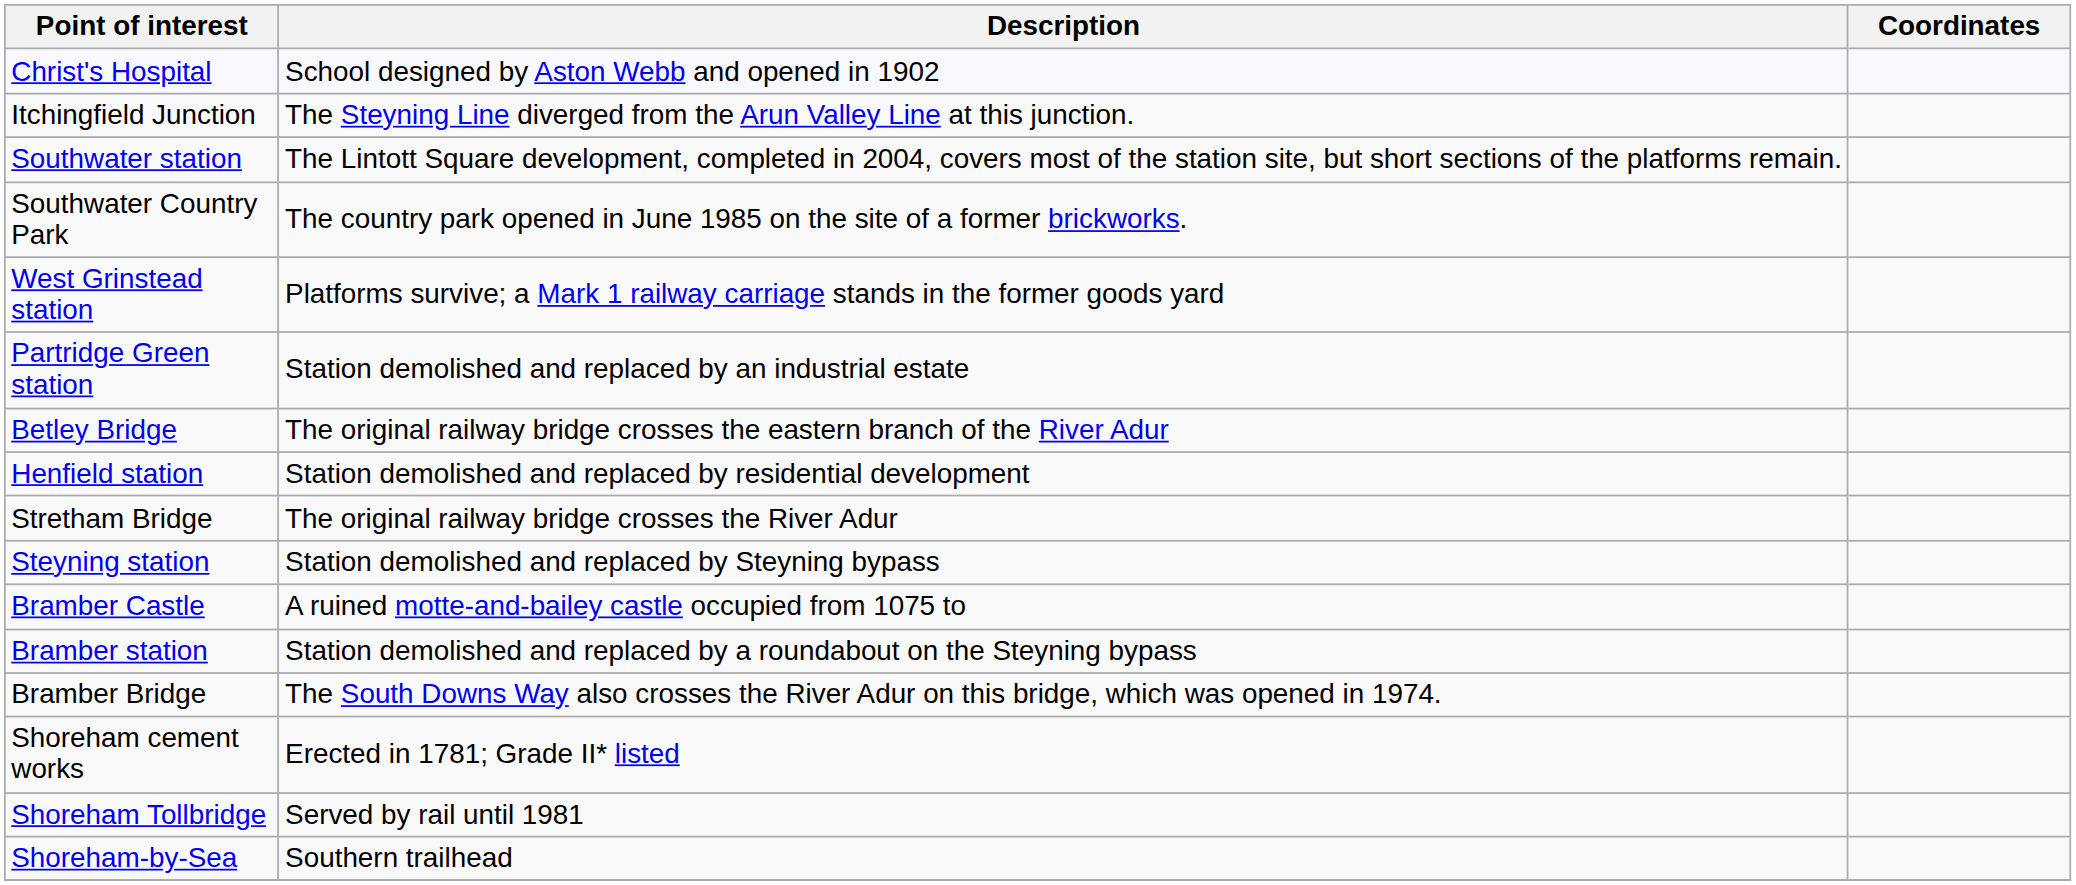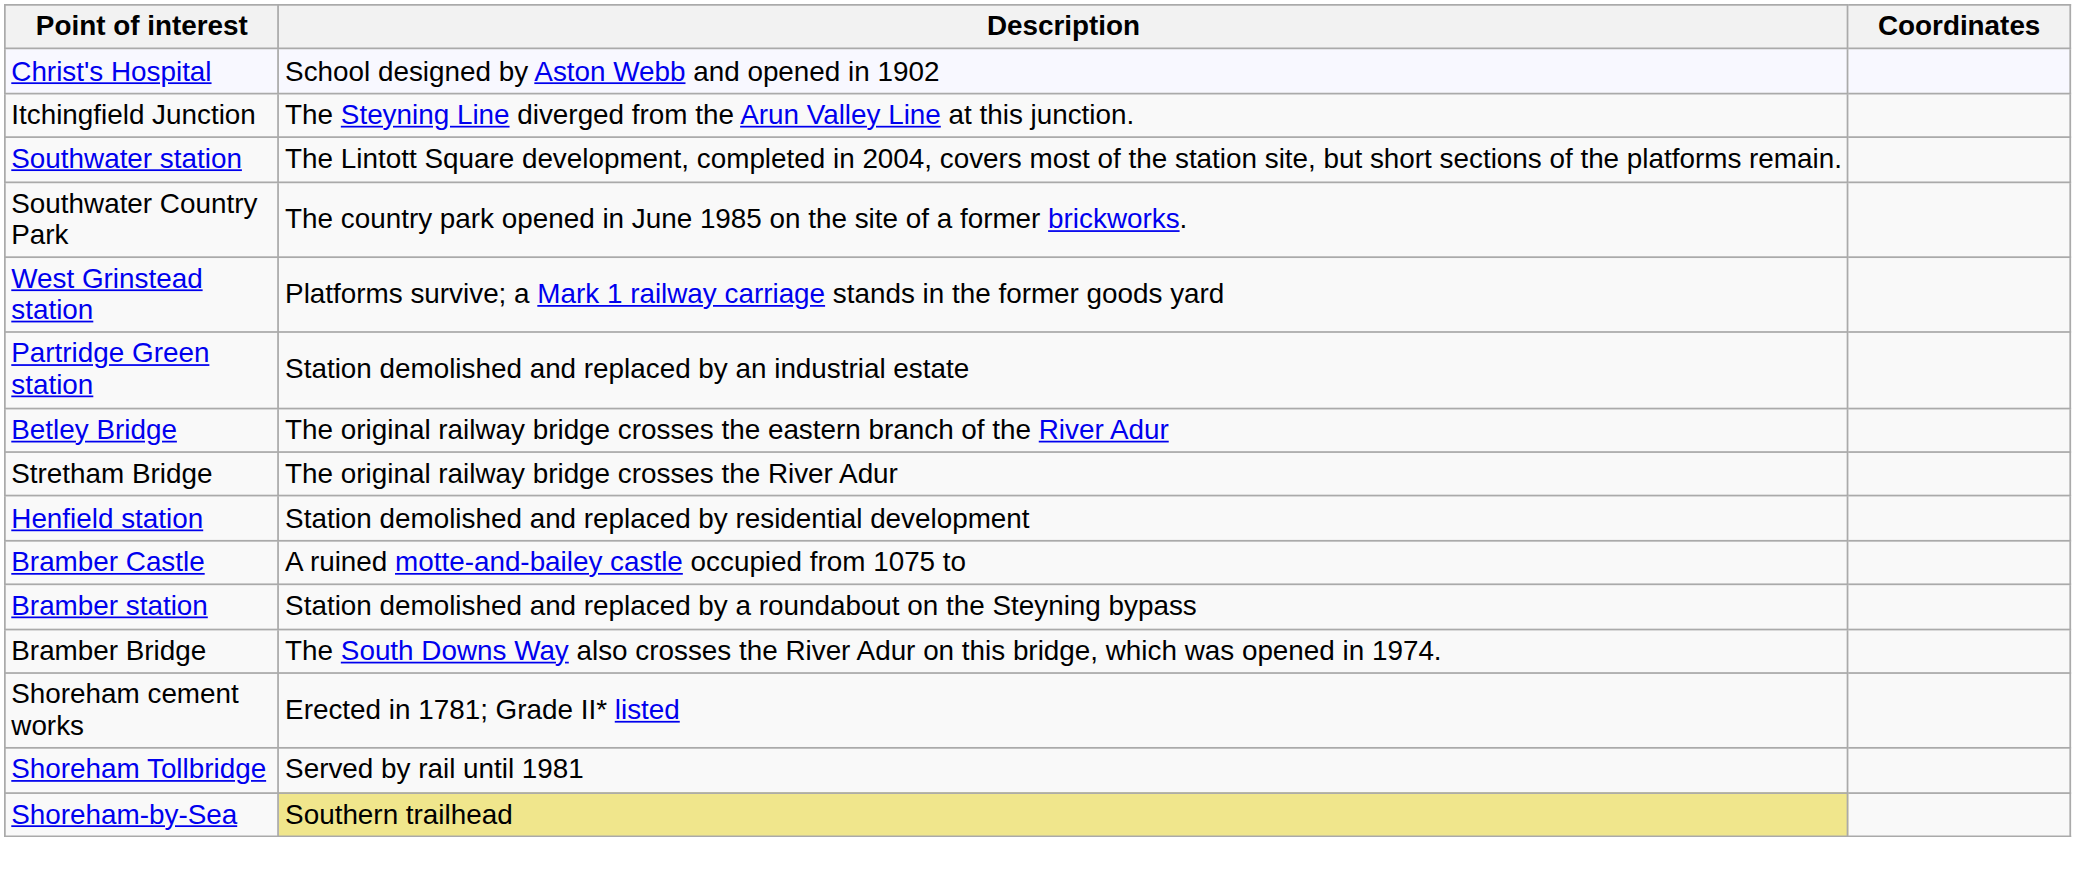rows swapped: Henfield station <-> Stretham Bridge
- row: Steyning station | Station demolished and replaced by Steyning bypass
Shoreham-by-Sea | Description: no background -> khaki background
